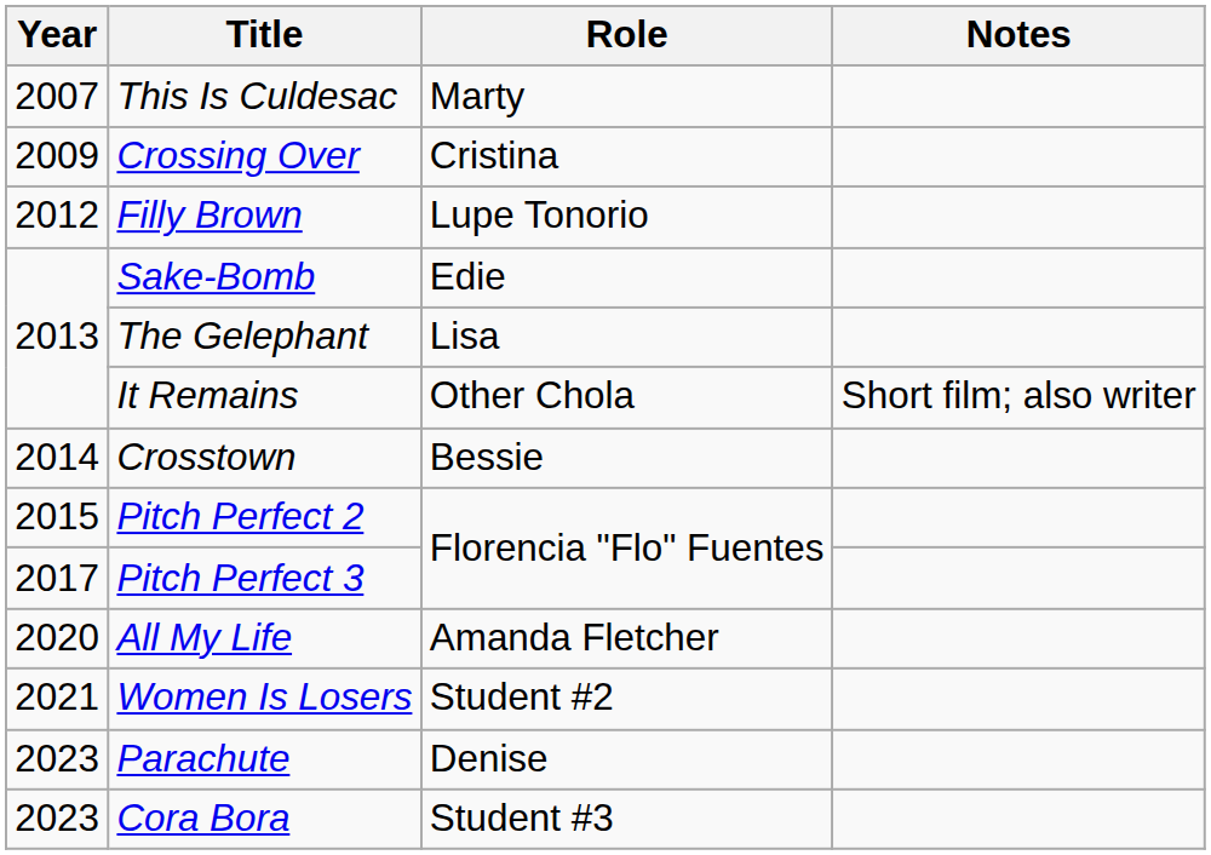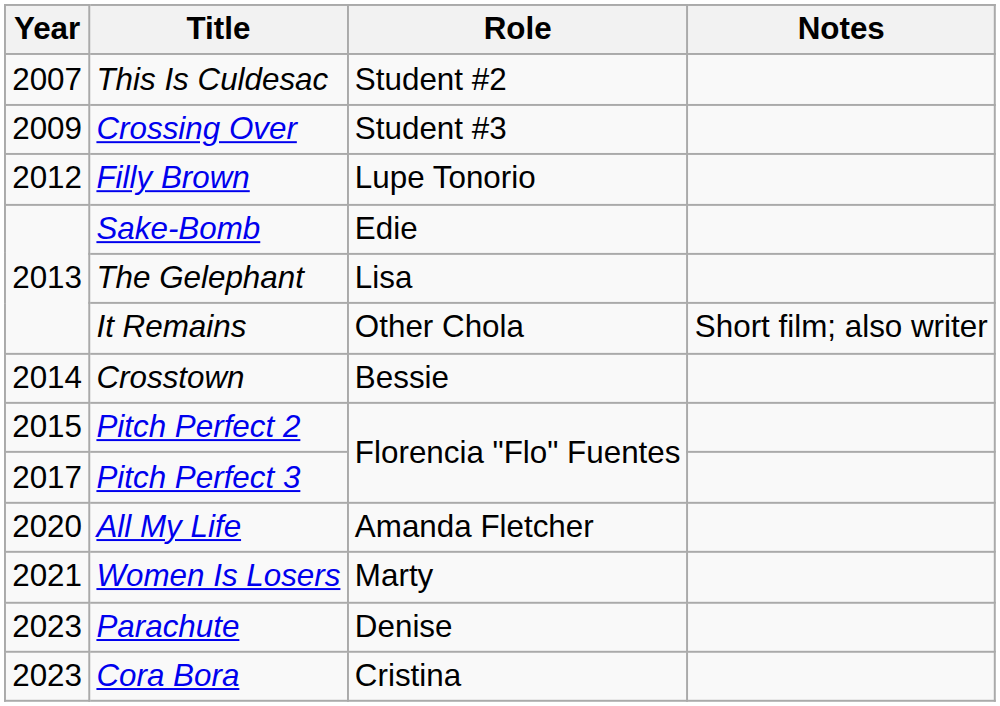This Is Culdesac | Role: Marty -> Student #2
Crossing Over | Role: Cristina -> Student #3
Women Is Losers | Role: Student #2 -> Marty
Cora Bora | Role: Student #3 -> Cristina
